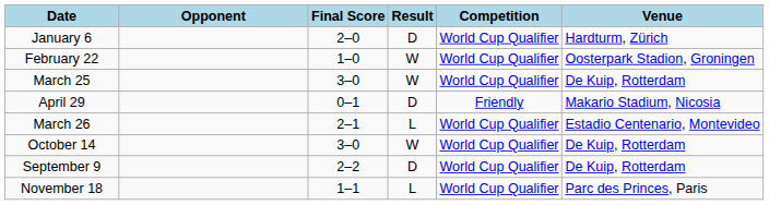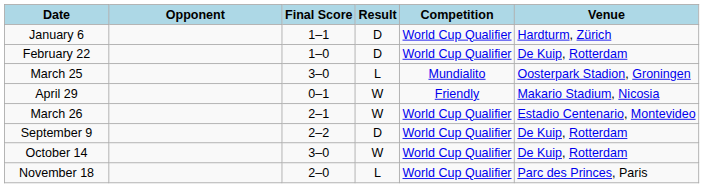January 6 | Final Score: 2–0 -> 1–1
February 22 | Result: W -> D
February 22 | Venue: Oosterpark Stadion, Groningen -> De Kuip, Rotterdam
March 25 | Result: W -> L
March 25 | Competition: World Cup Qualifier -> Mundialito
March 25 | Venue: De Kuip, Rotterdam -> Oosterpark Stadion, Groningen
April 29 | Result: D -> W
March 26 | Result: L -> W
rows swapped: September 9 <-> October 14
November 18 | Final Score: 1–1 -> 2–0
